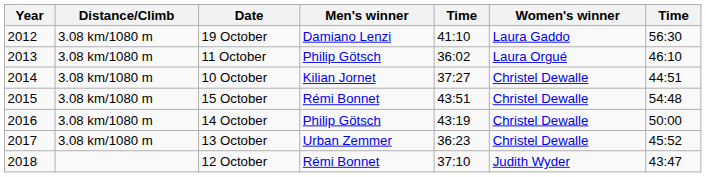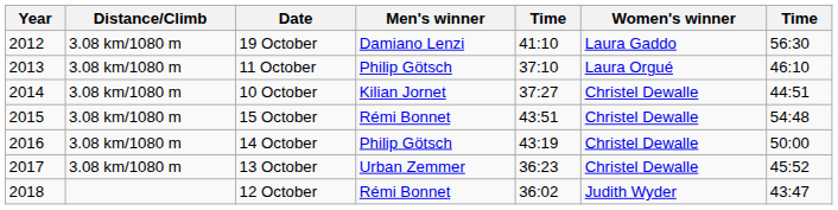11 October | column 5: 36:02 -> 37:10
12 October | column 5: 37:10 -> 36:02
